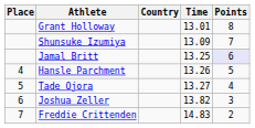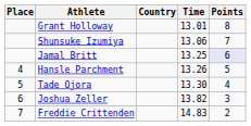Shunsuke Izumiya | Time: 13.09 -> 13.06
Tade Ojora | Time: 13.27 -> 13.30
